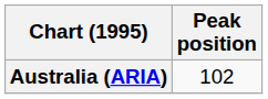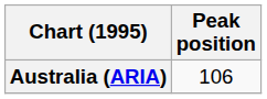Australia (ARIA) | Peak position: 102 -> 106
